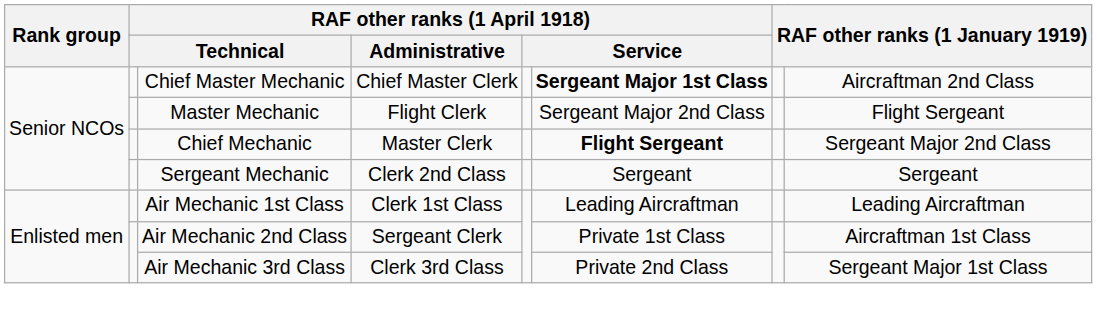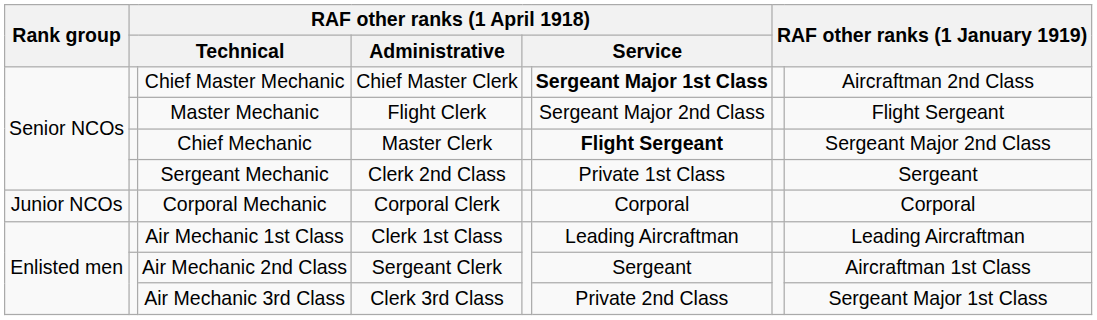Sergeant Mechanic | column 6: Sergeant -> Private 1st Class
+ row: Junior NCOs | Corporal Mechanic | Corporal Clerk | Corporal | Corporal
Air Mechanic 2nd Class | column 6: Private 1st Class -> Sergeant
